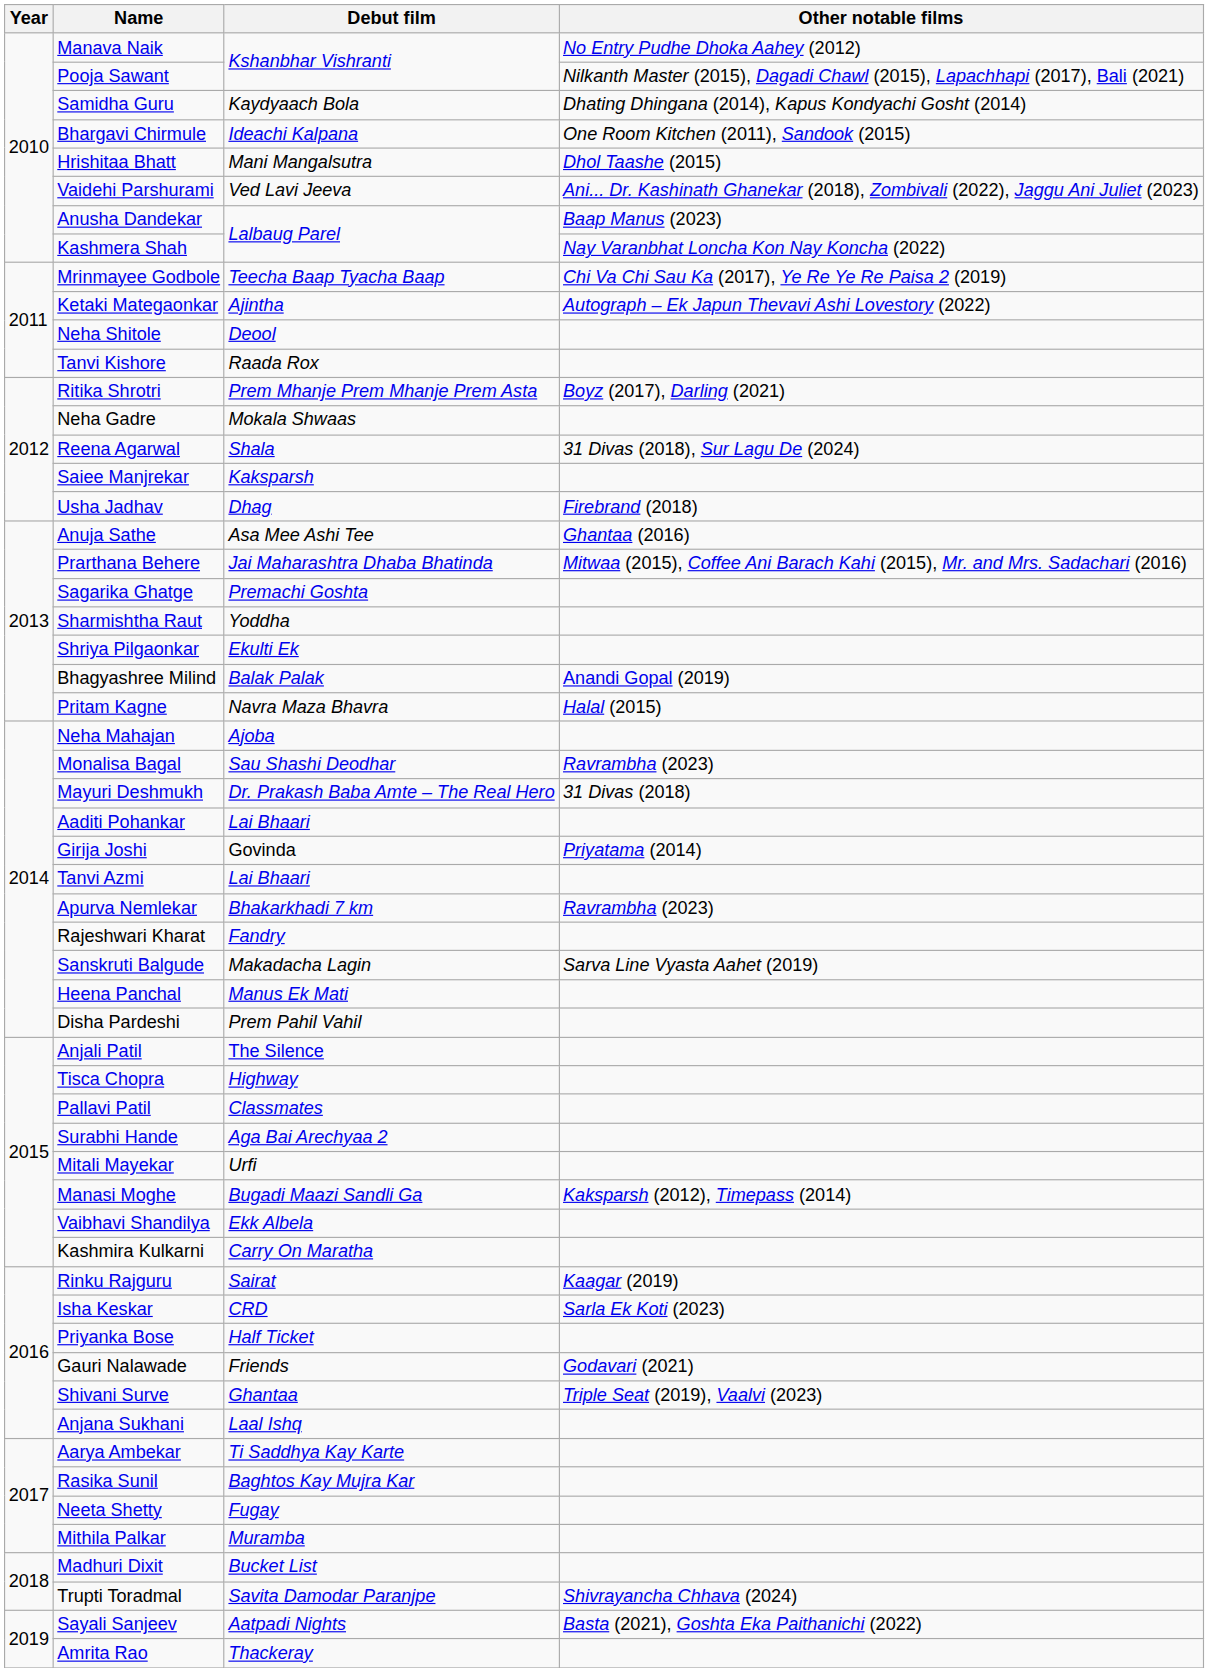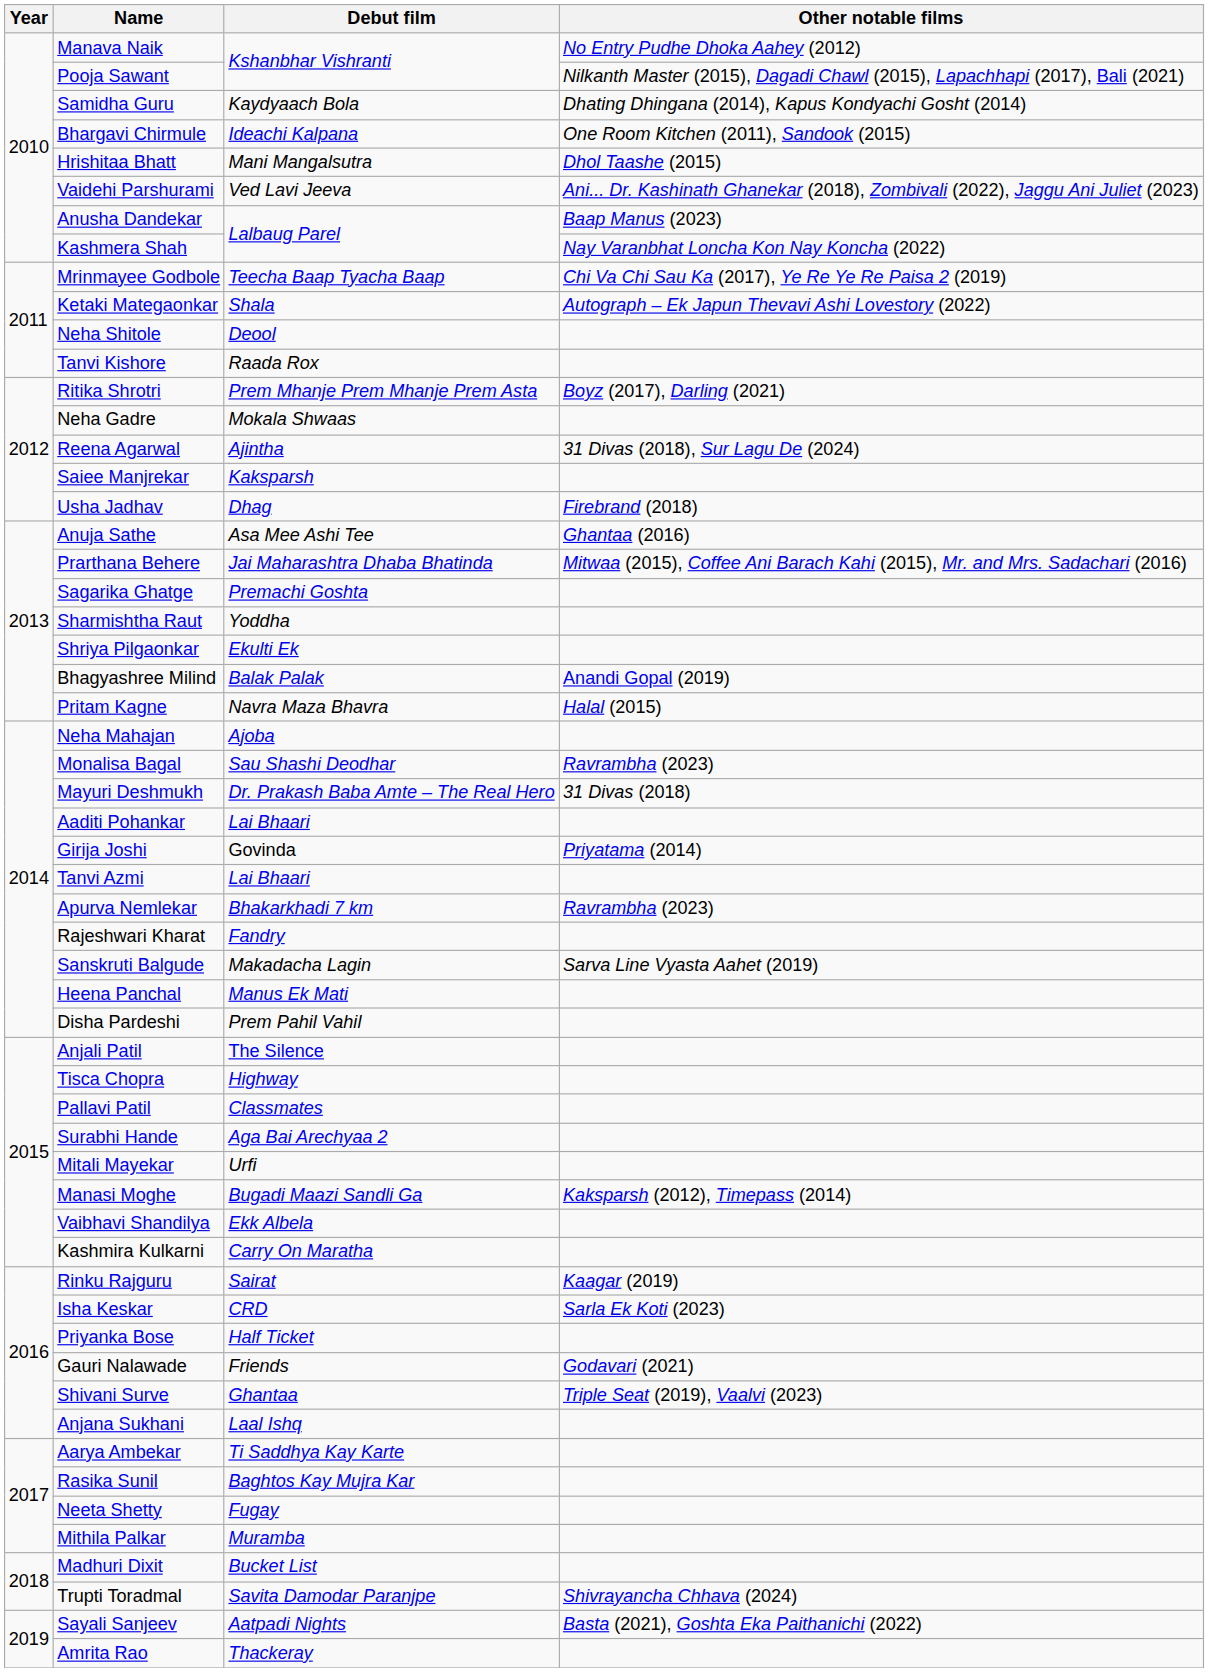Ketaki Mategaonkar | Debut film: Ajintha -> Shala
Reena Agarwal | Debut film: Shala -> Ajintha
